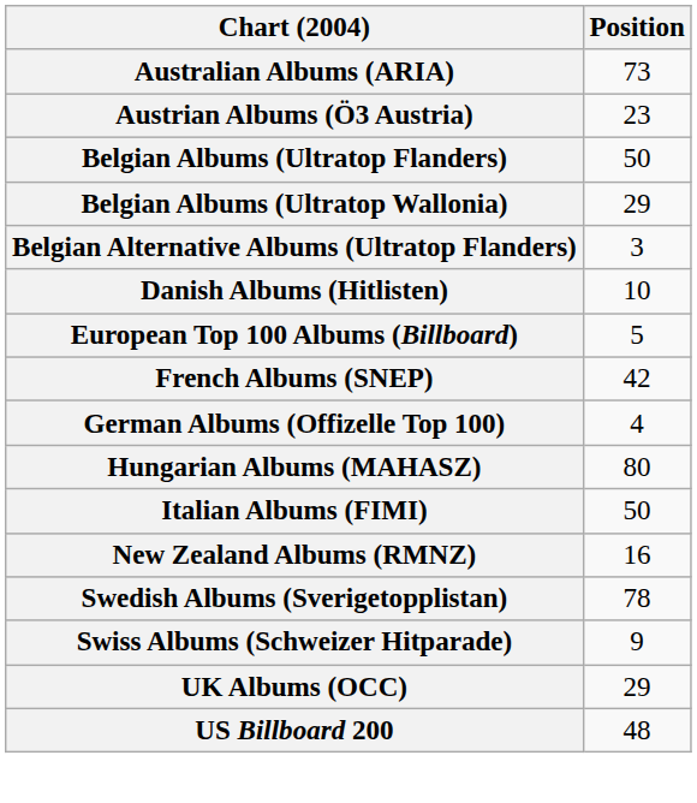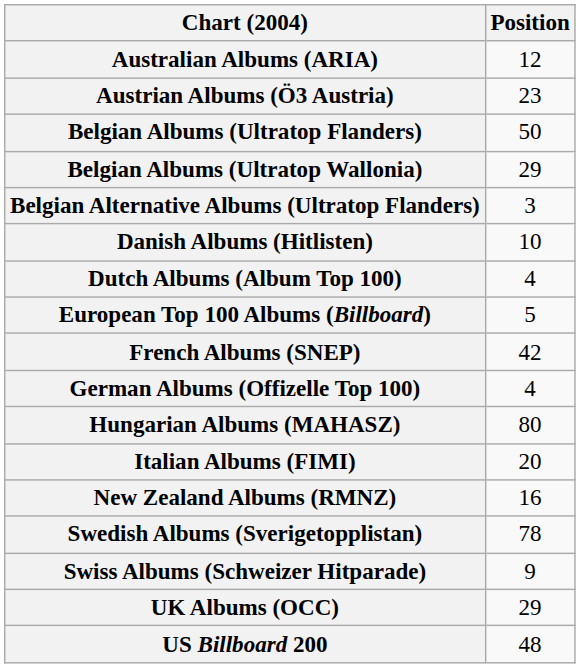Australian Albums (ARIA) | Position: 73 -> 12
+ row: Dutch Albums (Album Top 100) | 4
Italian Albums (FIMI) | Position: 50 -> 20
